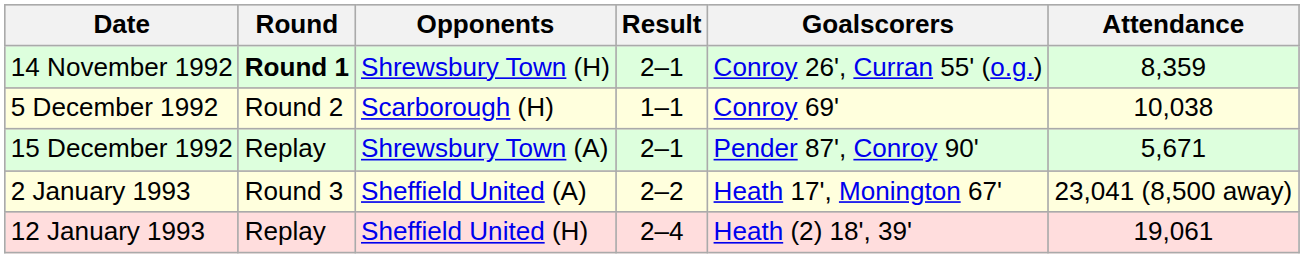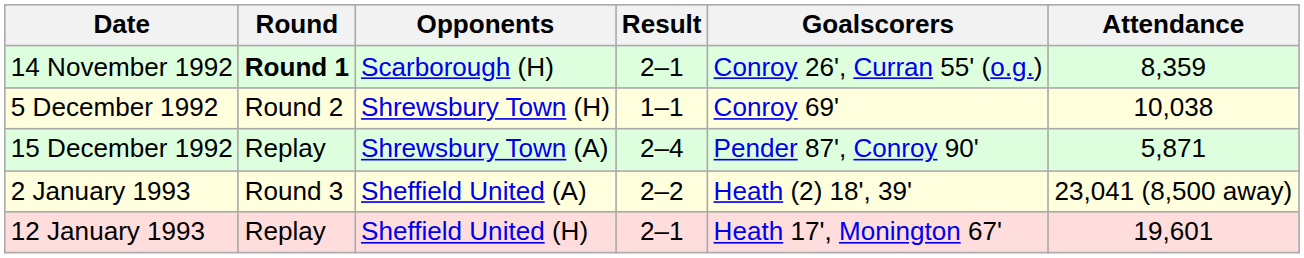14 November 1992 | Opponents: Shrewsbury Town (H) -> Scarborough (H)
5 December 1992 | Opponents: Scarborough (H) -> Shrewsbury Town (H)
15 December 1992 | Result: 2–1 -> 2–4
15 December 1992 | Attendance: 5,671 -> 5,871
2 January 1993 | Goalscorers: Heath 17', Monington 67' -> Heath (2) 18', 39'
12 January 1993 | Result: 2–4 -> 2–1
12 January 1993 | Goalscorers: Heath (2) 18', 39' -> Heath 17', Monington 67'
12 January 1993 | Attendance: 19,061 -> 19,601
